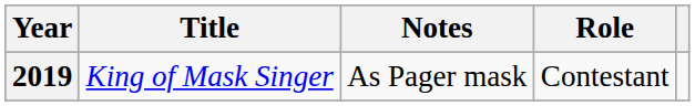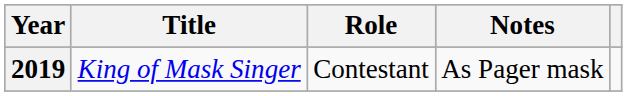columns swapped: Role <-> Notes
